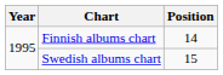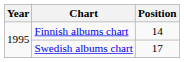Swedish albums chart | Position: 15 -> 17
